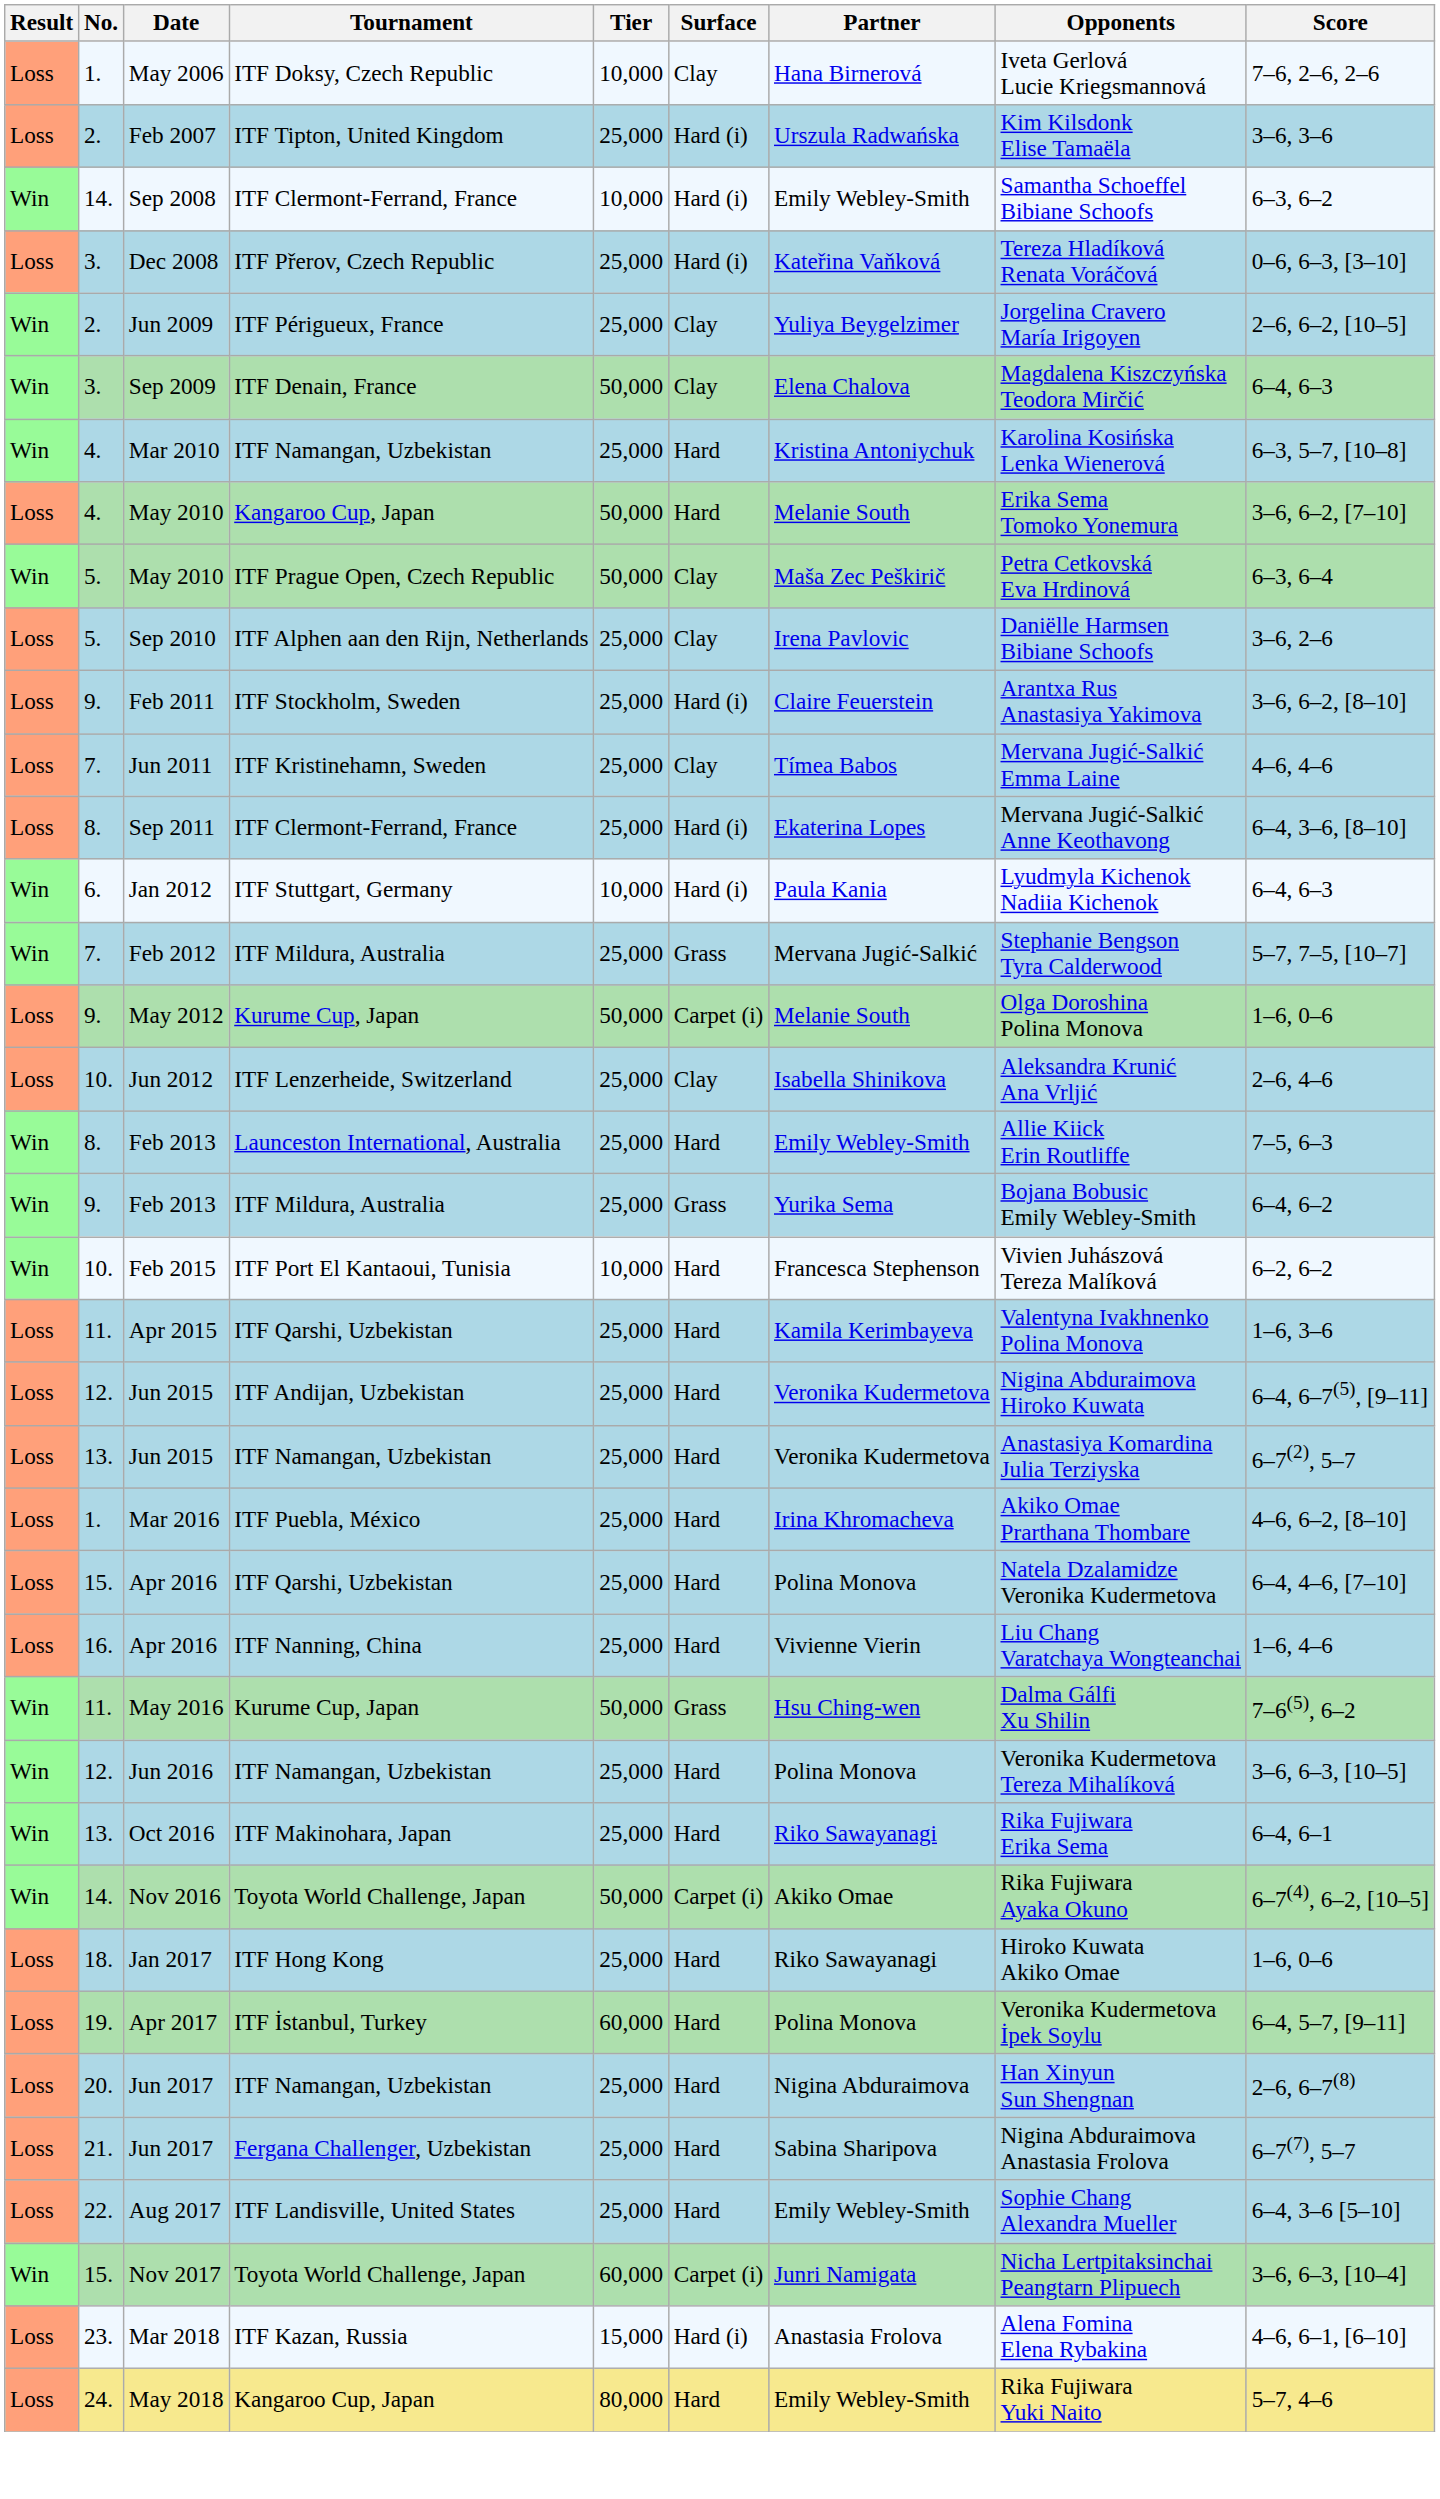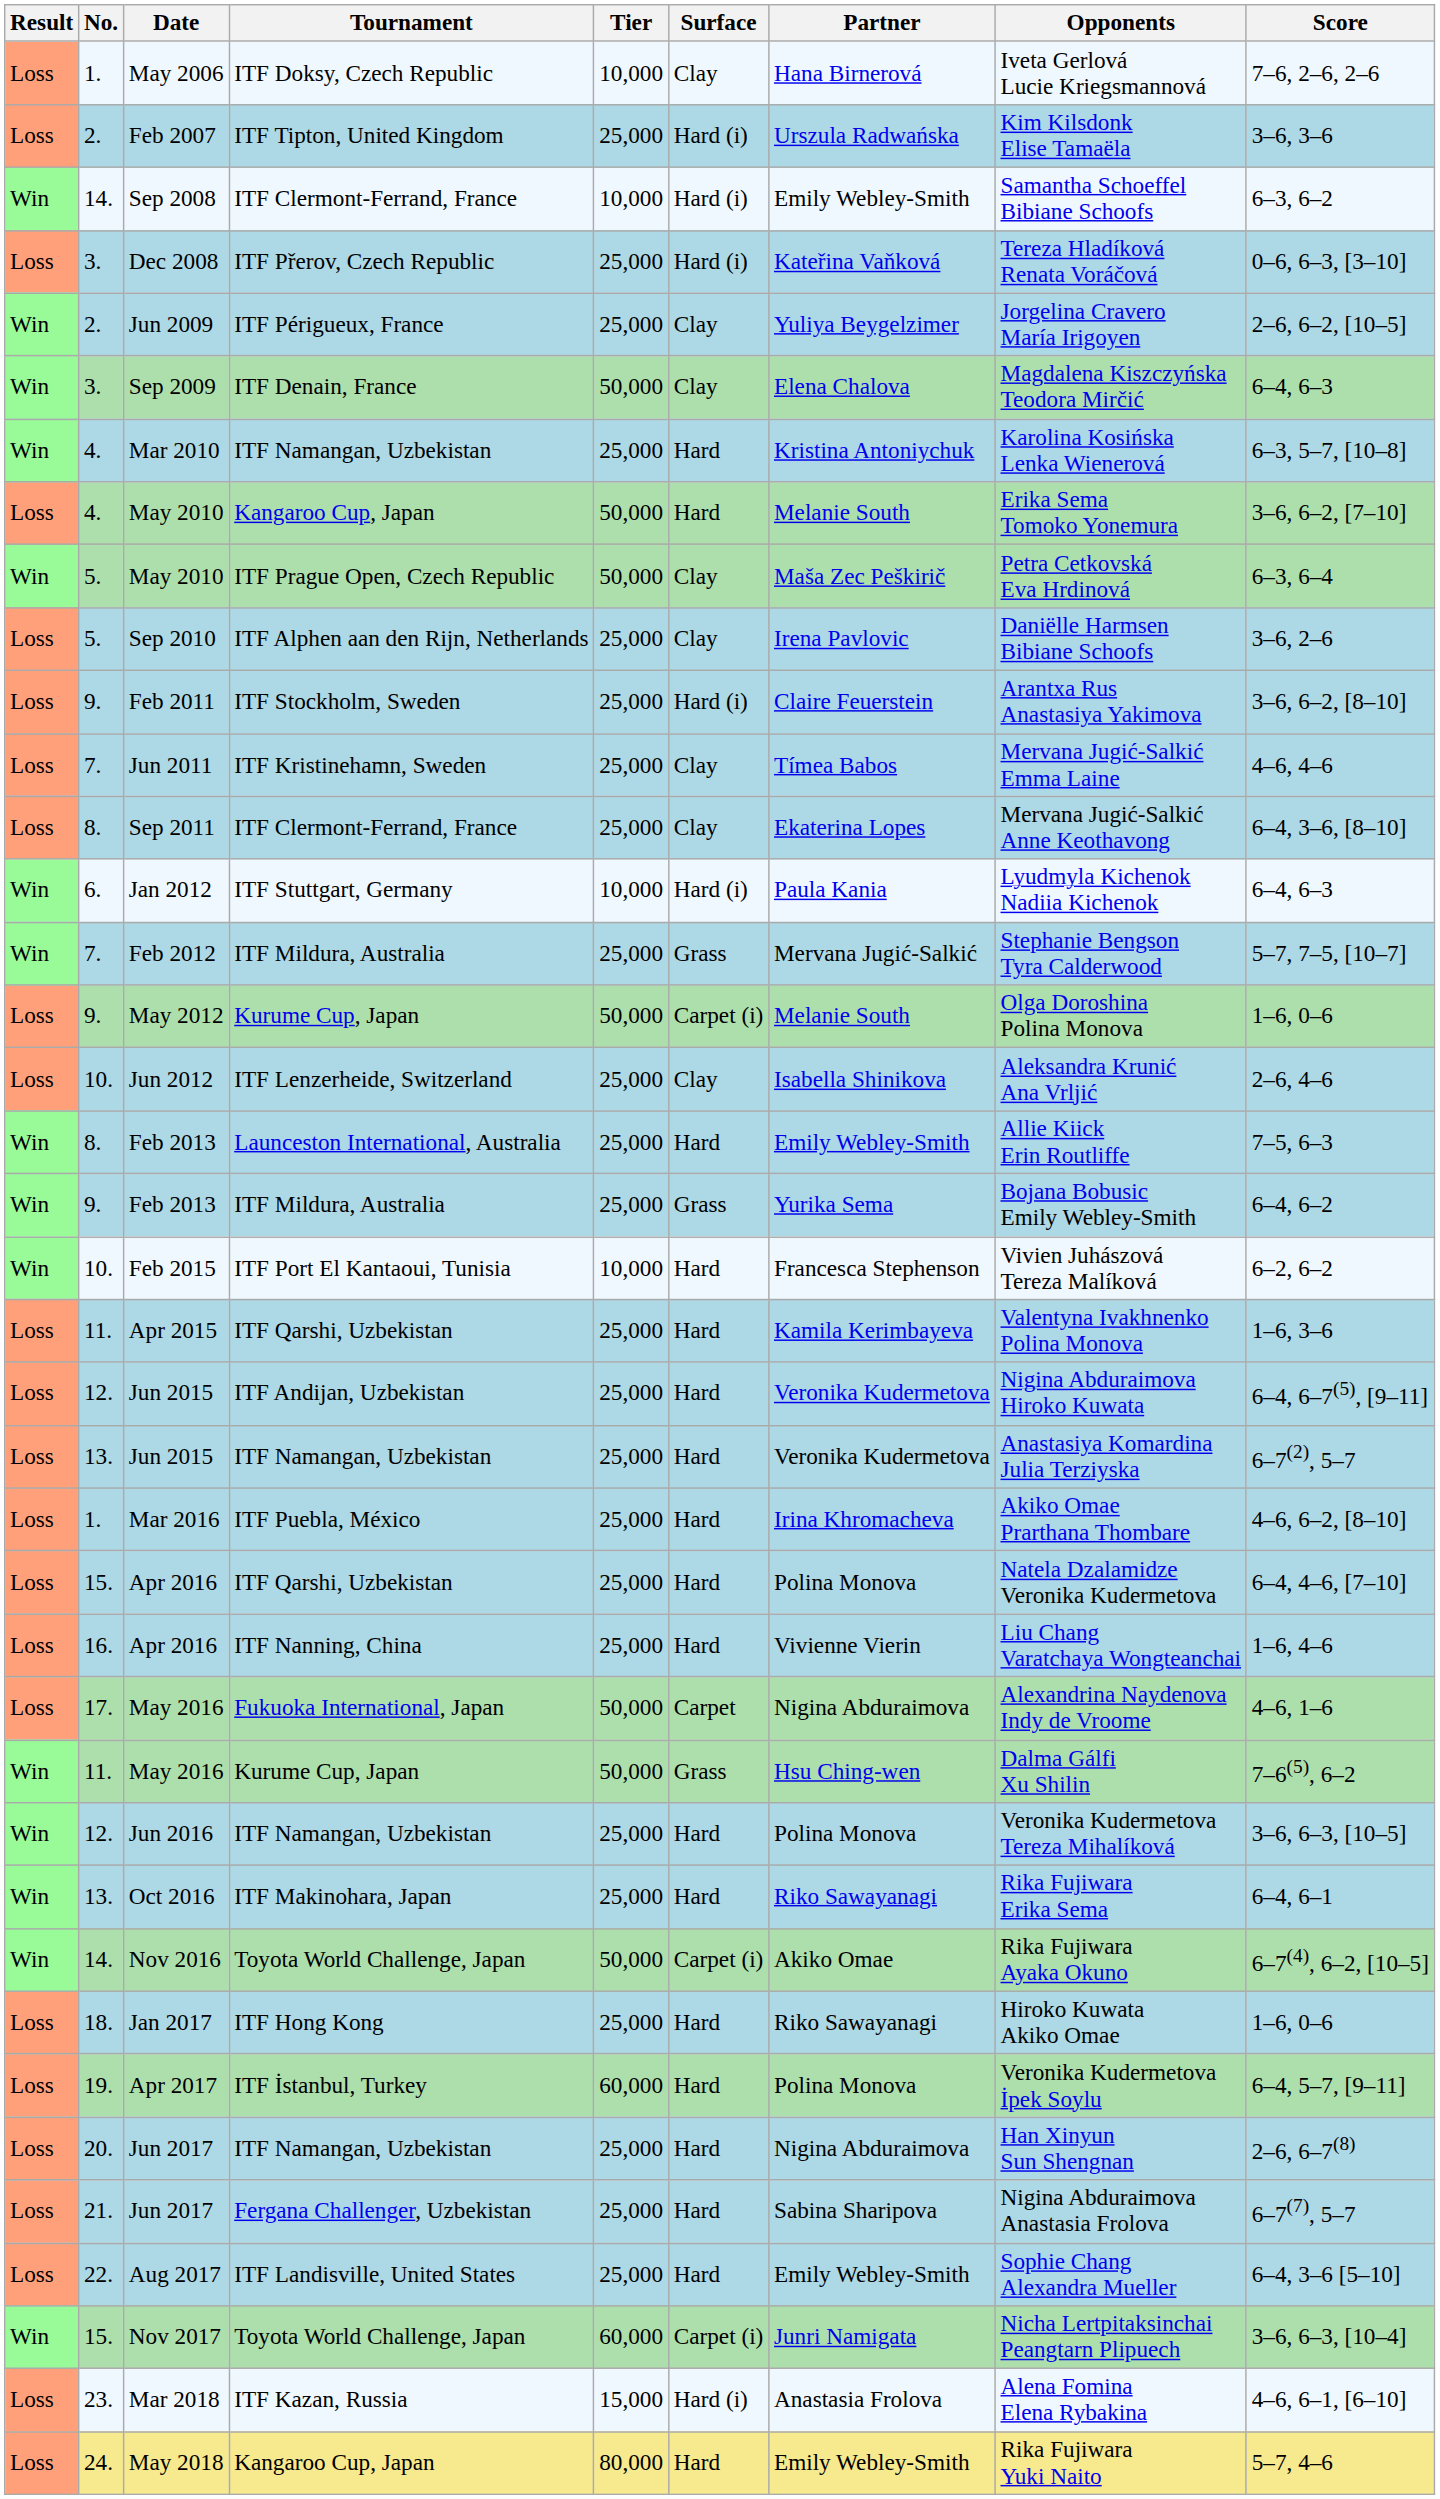Sep 2011 | Surface: Hard (i) -> Clay
+ row: Loss | 17. | May 2016 | Fukuoka International, Japan | 50,000 | Carpet | Nigina Abduraimova | Alexandrina Naydenova Indy de Vroome | 4–6, 1–6
